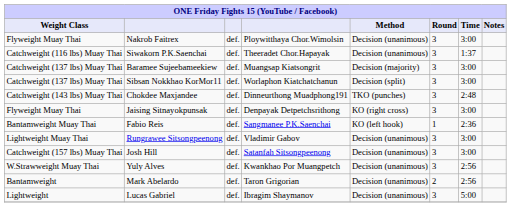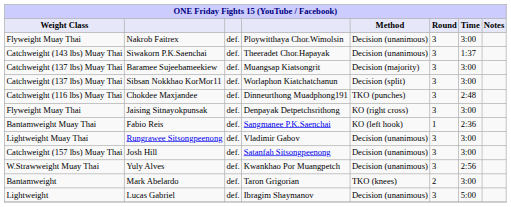Siwakorn P.K.Saenchai | Weight Class: Catchweight (116 lbs) Muay Thai -> Catchweight (143 lbs) Muay Thai
Chokdee Maxjandee | Weight Class: Catchweight (143 lbs) Muay Thai -> Catchweight (116 lbs) Muay Thai
Mark Abelardo | Method: Decision (unanimous) -> TKO (knees)
Mark Abelardo | Time: 2:56 -> 3:00
